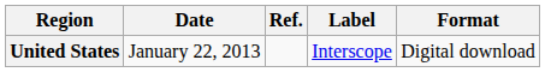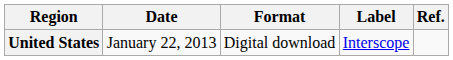columns swapped: Format <-> Ref.
